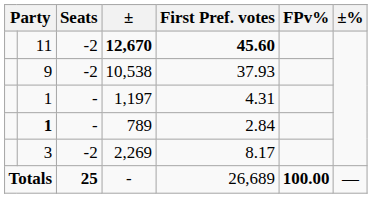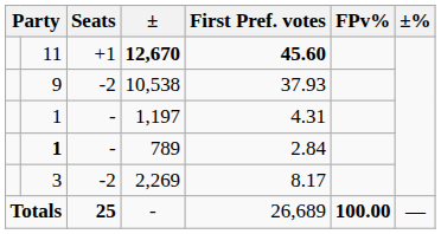12,670 | Seats: -2 -> +1
